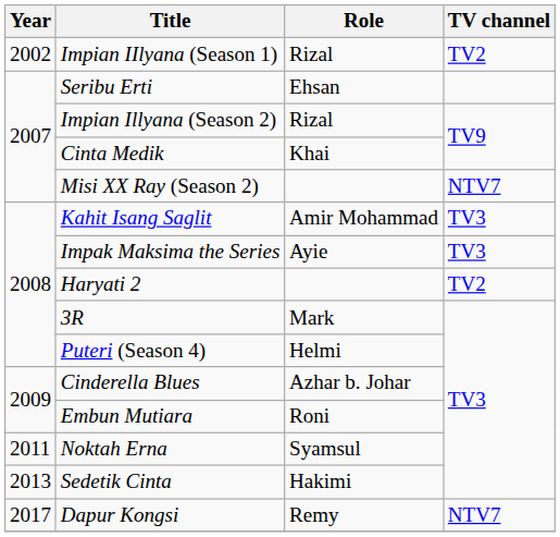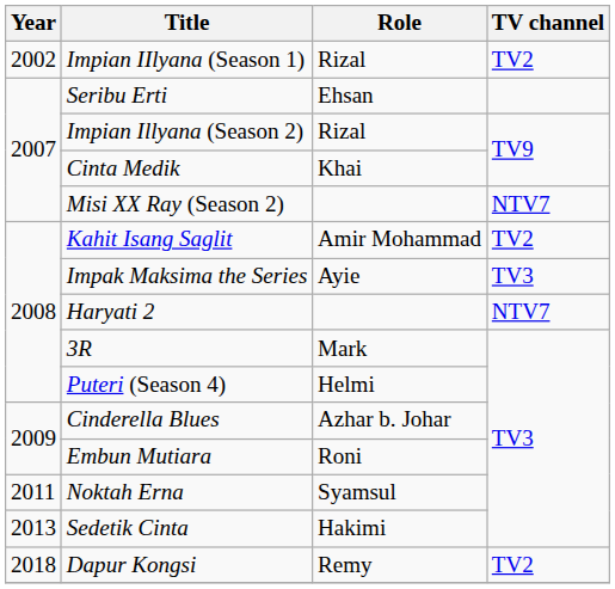Kahit Isang Saglit | TV channel: TV3 -> TV2
Haryati 2 | TV channel: TV2 -> NTV7
Dapur Kongsi | Year: 2017 -> 2018
Dapur Kongsi | TV channel: NTV7 -> TV2
